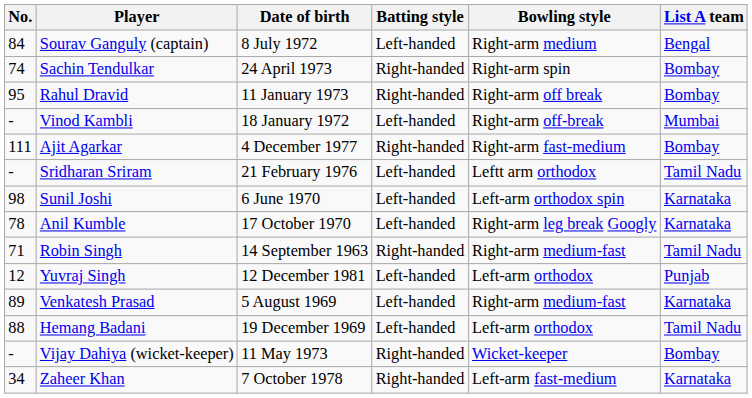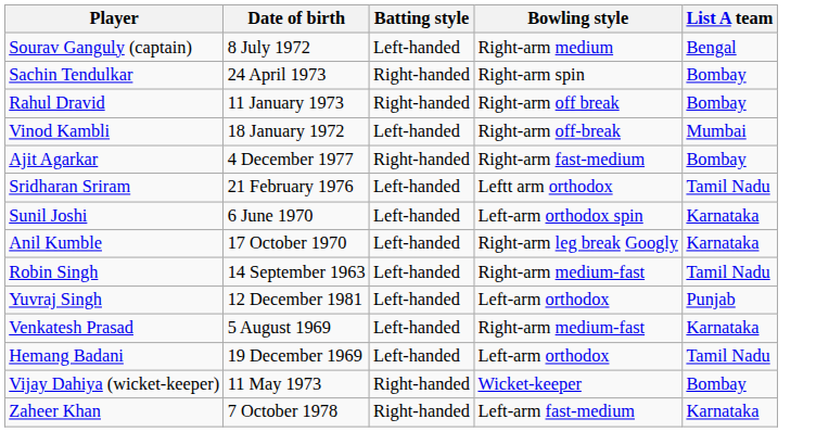- column: No. | 84 | 74 | 95 | - | 111 | - | 98 | 78 | 71 | 12 | 89 | 88 | - | 34
Robin Singh | Batting style: Right-handed -> Left-handed
